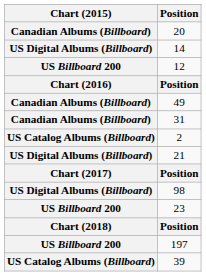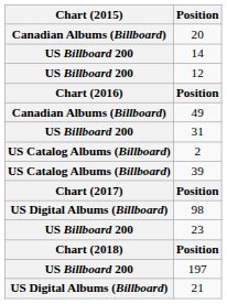14 | Chart (2015): US Digital Albums (Billboard) -> US Billboard 200
31 | Chart (2015): Canadian Albums (Billboard) -> US Billboard 200
rows swapped: 21 <-> 39
